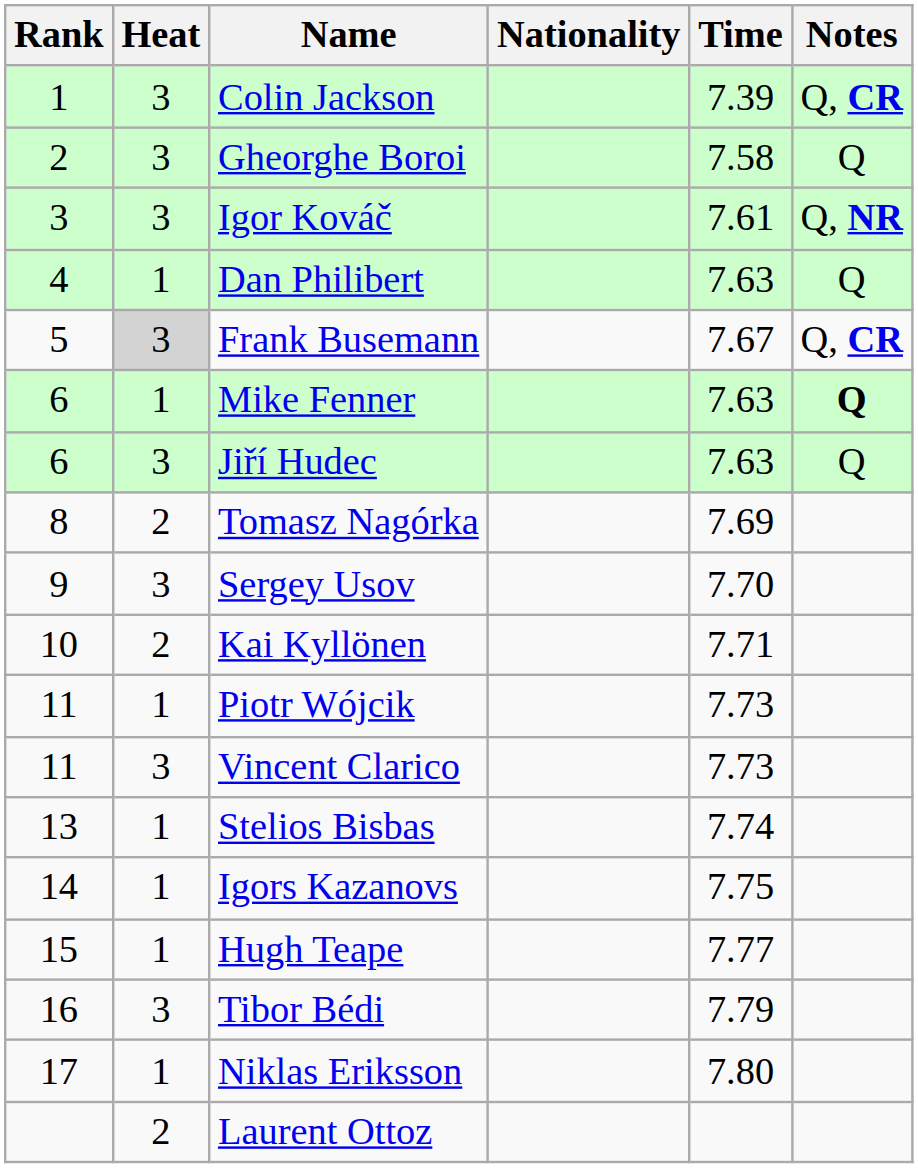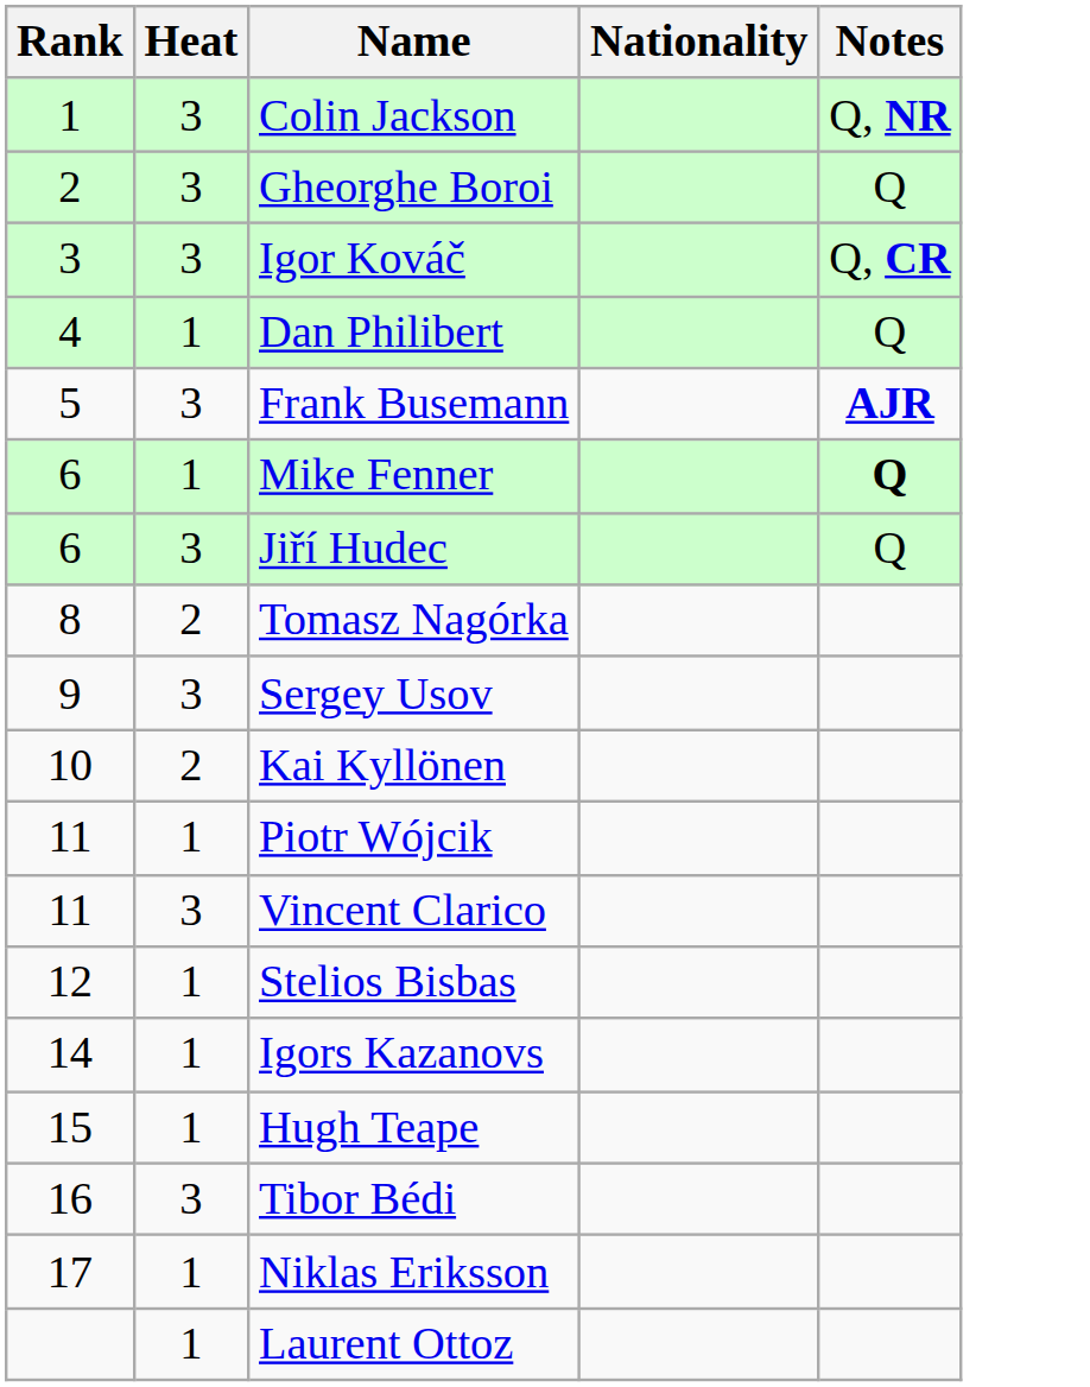- column: Time | 7.39 | 7.58 | 7.61 | 7.63 | 7.67 | 7.63 | 7.63 | 7.69 | 7.70 | 7.71 | 7.73 | 7.73 | 7.74 | 7.75 | 7.77 | 7.79 | 7.80
Colin Jackson | Notes: Q, CR -> Q, NR
Igor Kováč | Notes: Q, NR -> Q, CR
Frank Busemann | Heat: lightgrey background -> no background
Frank Busemann | Notes: Q, CR -> AJR
Stelios Bisbas | Rank: 13 -> 12
Laurent Ottoz | Heat: 2 -> 1
